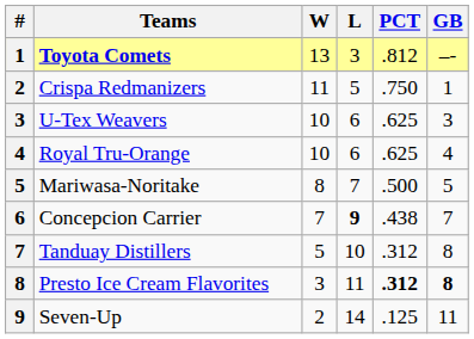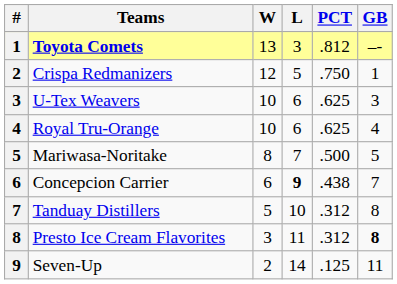Crispa Redmanizers | W: 11 -> 12
Concepcion Carrier | W: 7 -> 6
Presto Ice Cream Flavorites | PCT: bold -> normal
